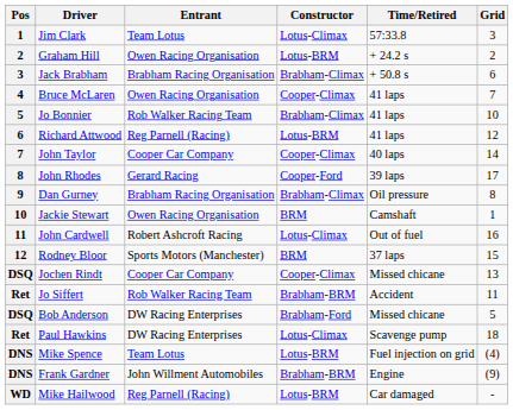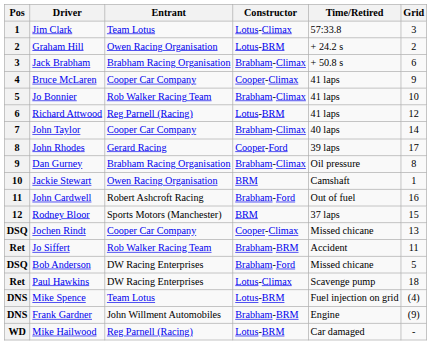Bruce McLaren | Entrant: Owen Racing Organisation -> Cooper Car Company
Bruce McLaren | Grid: 7 -> 9
John Taylor | Constructor: Cooper-Climax -> Brabham-Climax
John Cardwell | Constructor: Lotus-Climax -> Brabham-Ford
